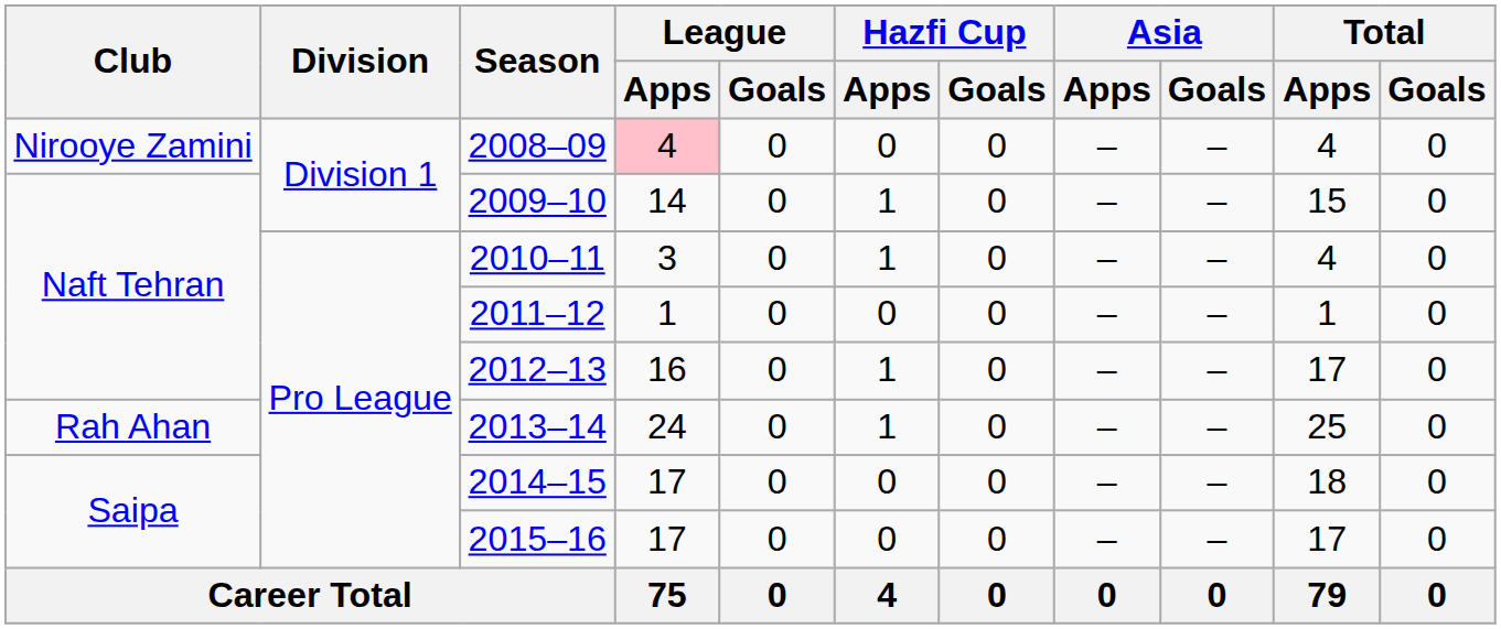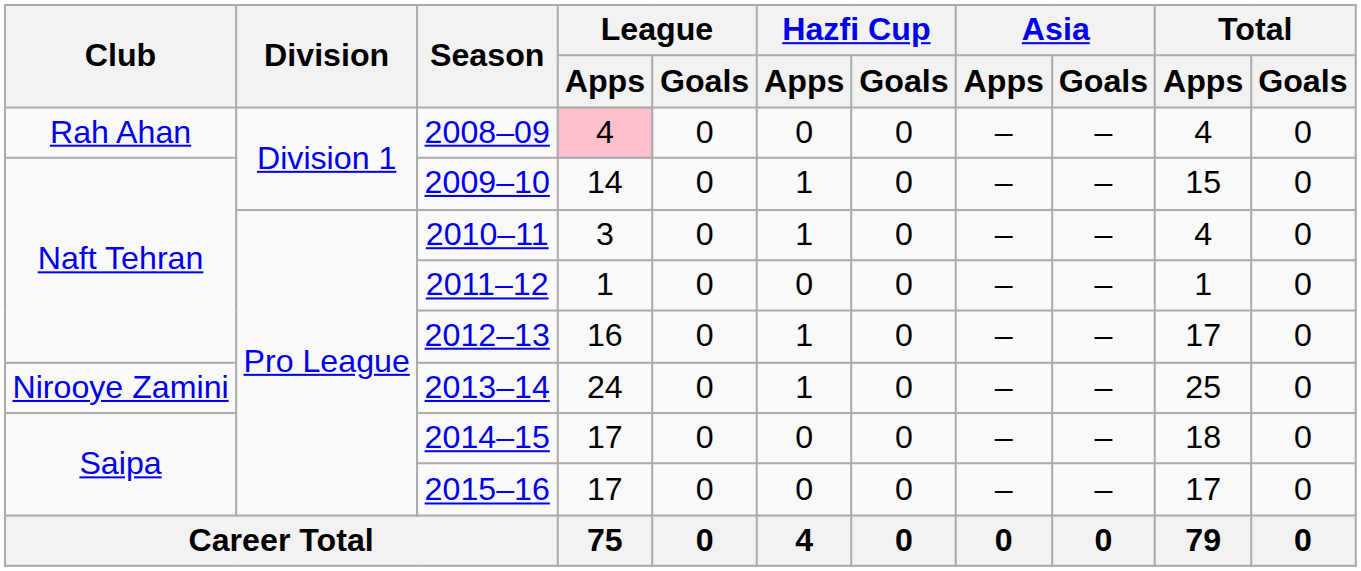2008–09 | Club: Nirooye Zamini -> Rah Ahan
2013–14 | Club: Rah Ahan -> Nirooye Zamini
